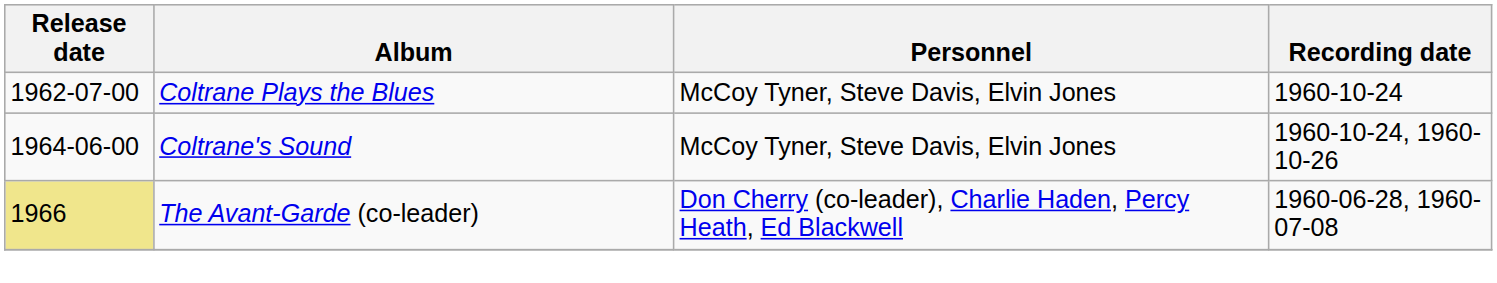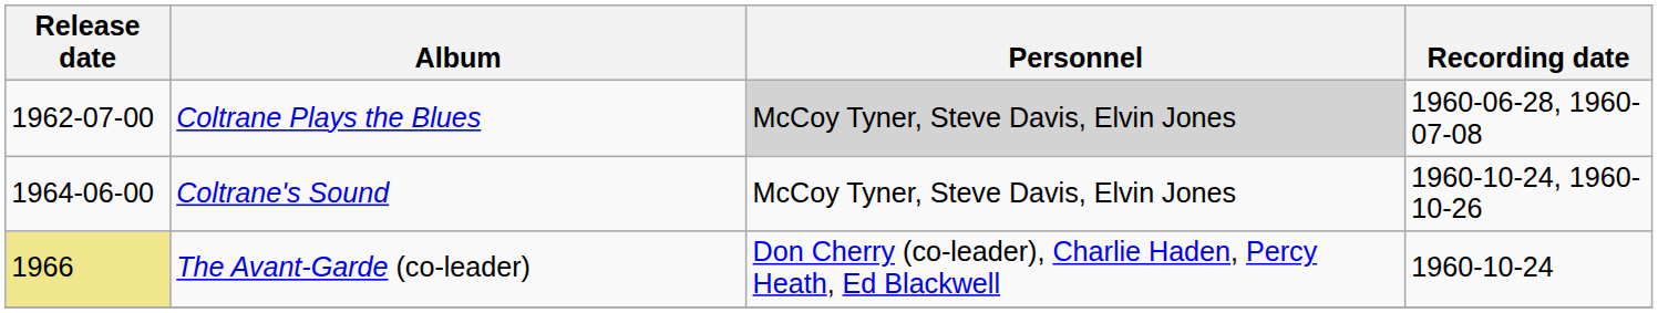Coltrane Plays the Blues | Personnel: no background -> lightgrey background
Coltrane Plays the Blues | Recording date: 1960-10-24 -> 1960-06-28, 1960-07-08
The Avant-Garde (co-leader) | Recording date: 1960-06-28, 1960-07-08 -> 1960-10-24
